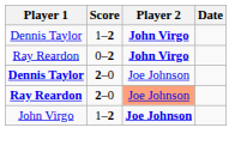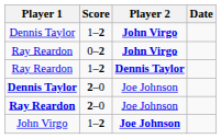+ row: Ray Reardon | 1–2 | Dennis Taylor
Ray Reardon / 2–0 | Player 2: lightsalmon background -> no background
